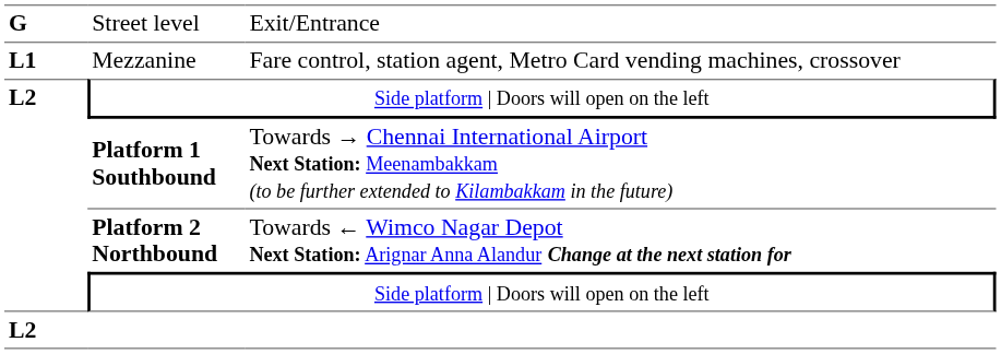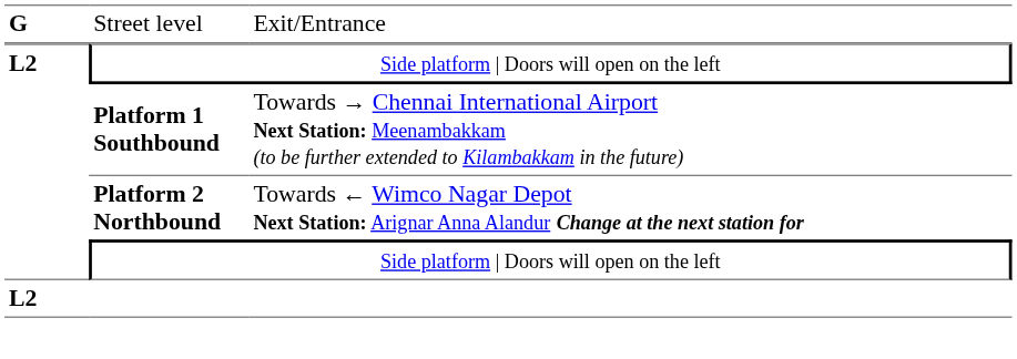- row: L1 | Mezzanine | Fare control, station agent, Metro Card vending machines, crossover
